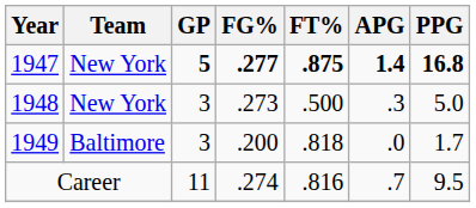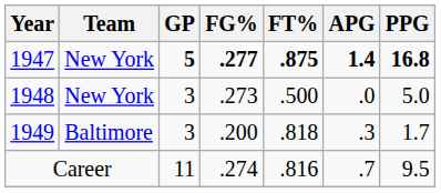1948 | APG: .3 -> .0
1949 | APG: .0 -> .3
